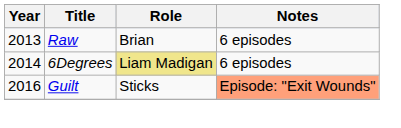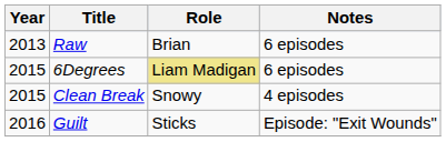6Degrees | Year: 2014 -> 2015
+ row: 2015 | Clean Break | Snowy | 4 episodes
Guilt | Notes: lightsalmon background -> no background
